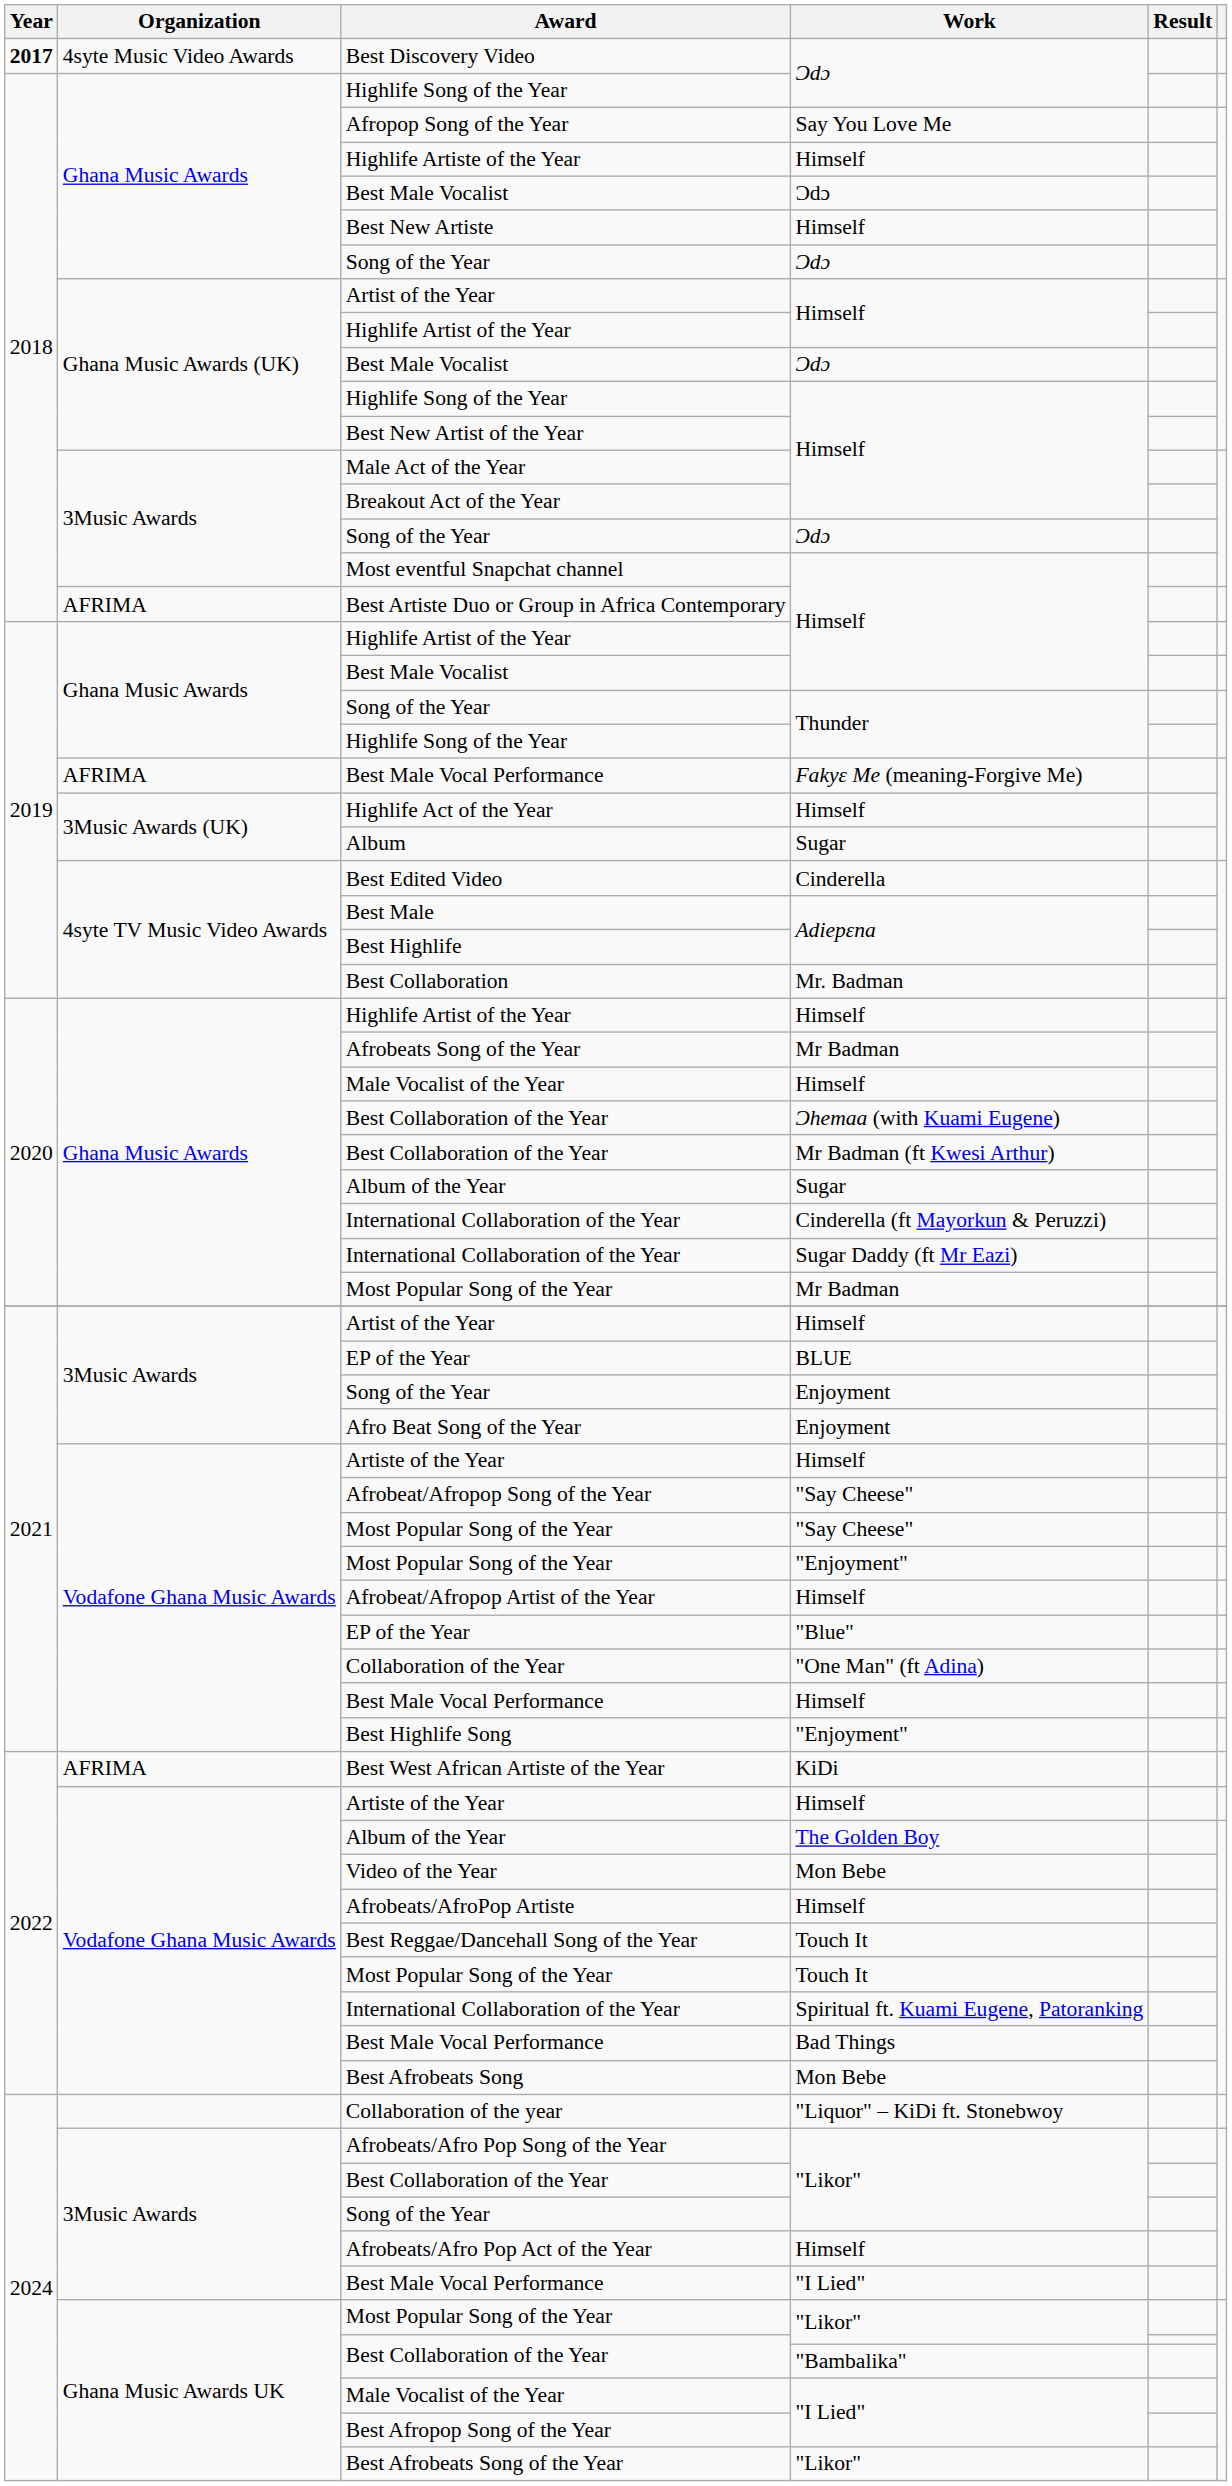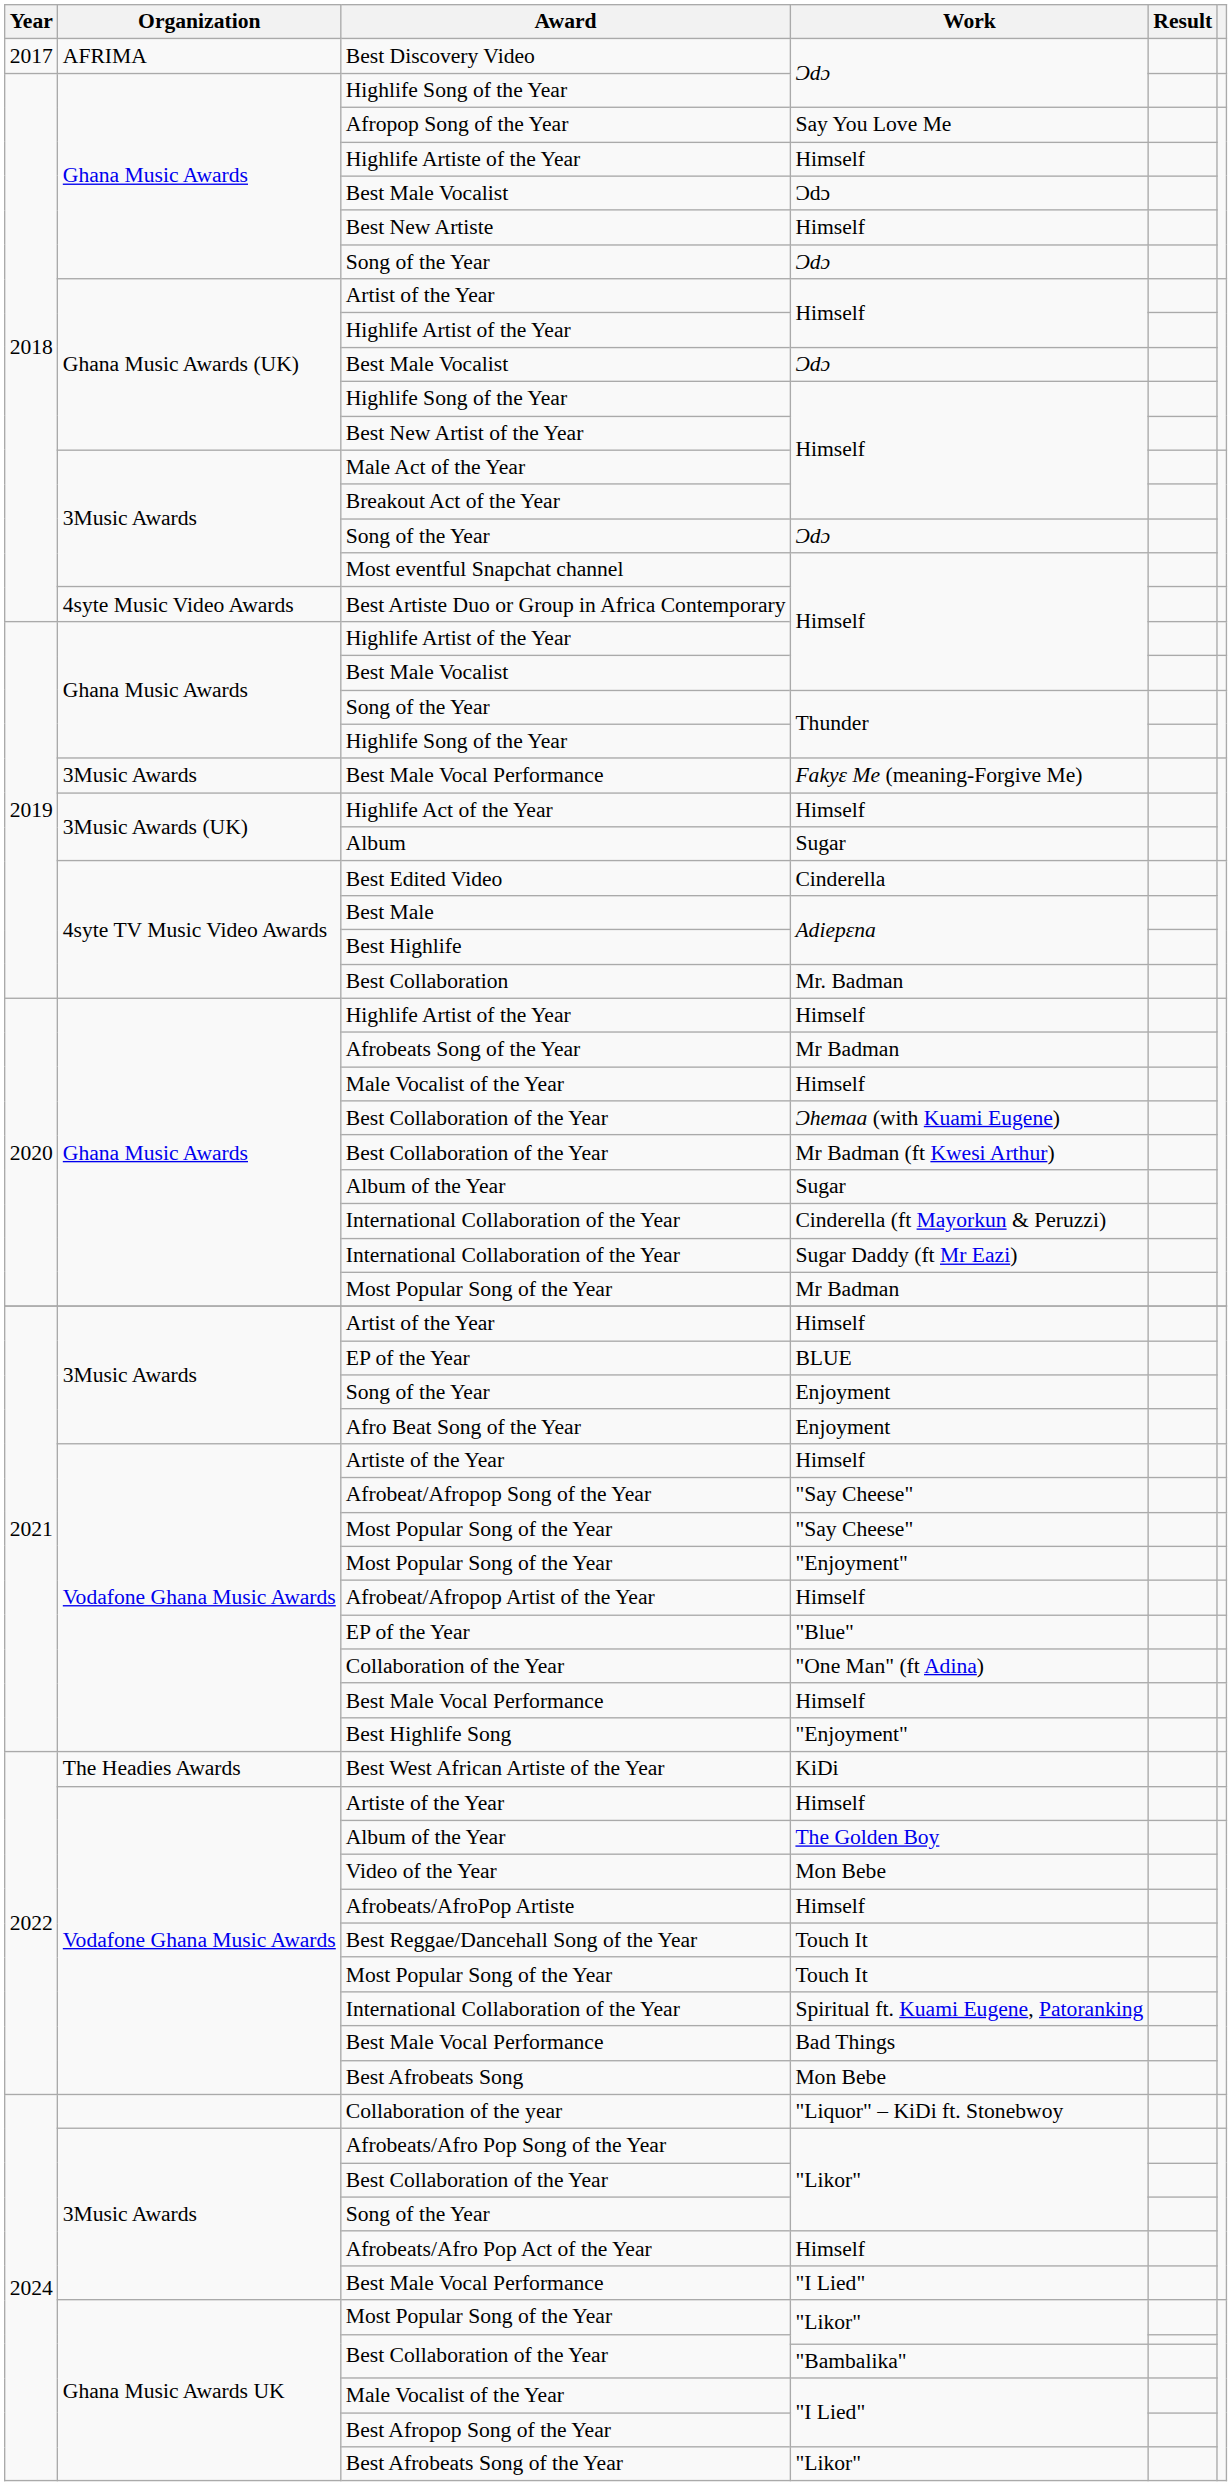Best Discovery Video | Year: bold -> normal
Best Discovery Video | Organization: 4syte Music Video Awards -> AFRIMA
Best Artiste Duo or Group in Africa Contemporary | Organization: AFRIMA -> 4syte Music Video Awards
Best Male Vocal Performance / Fakyɛ Me (meaning-Forgive Me) | Organization: AFRIMA -> 3Music Awards
Best West African Artiste of the Year | Organization: AFRIMA -> The Headies Awards
